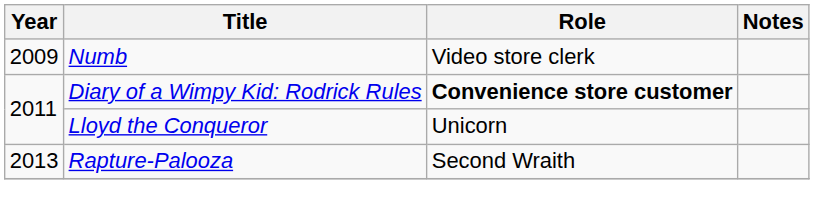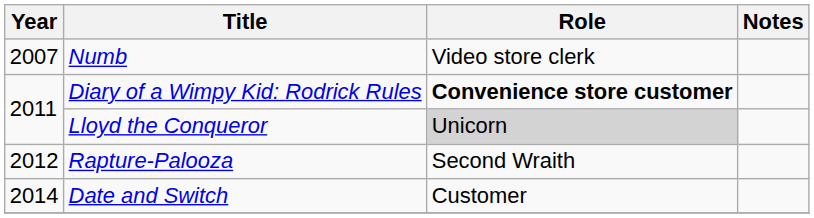Numb | Year: 2009 -> 2007
Lloyd the Conqueror | Role: no background -> lightgrey background
Rapture-Palooza | Year: 2013 -> 2012
+ row: 2014 | Date and Switch | Customer
